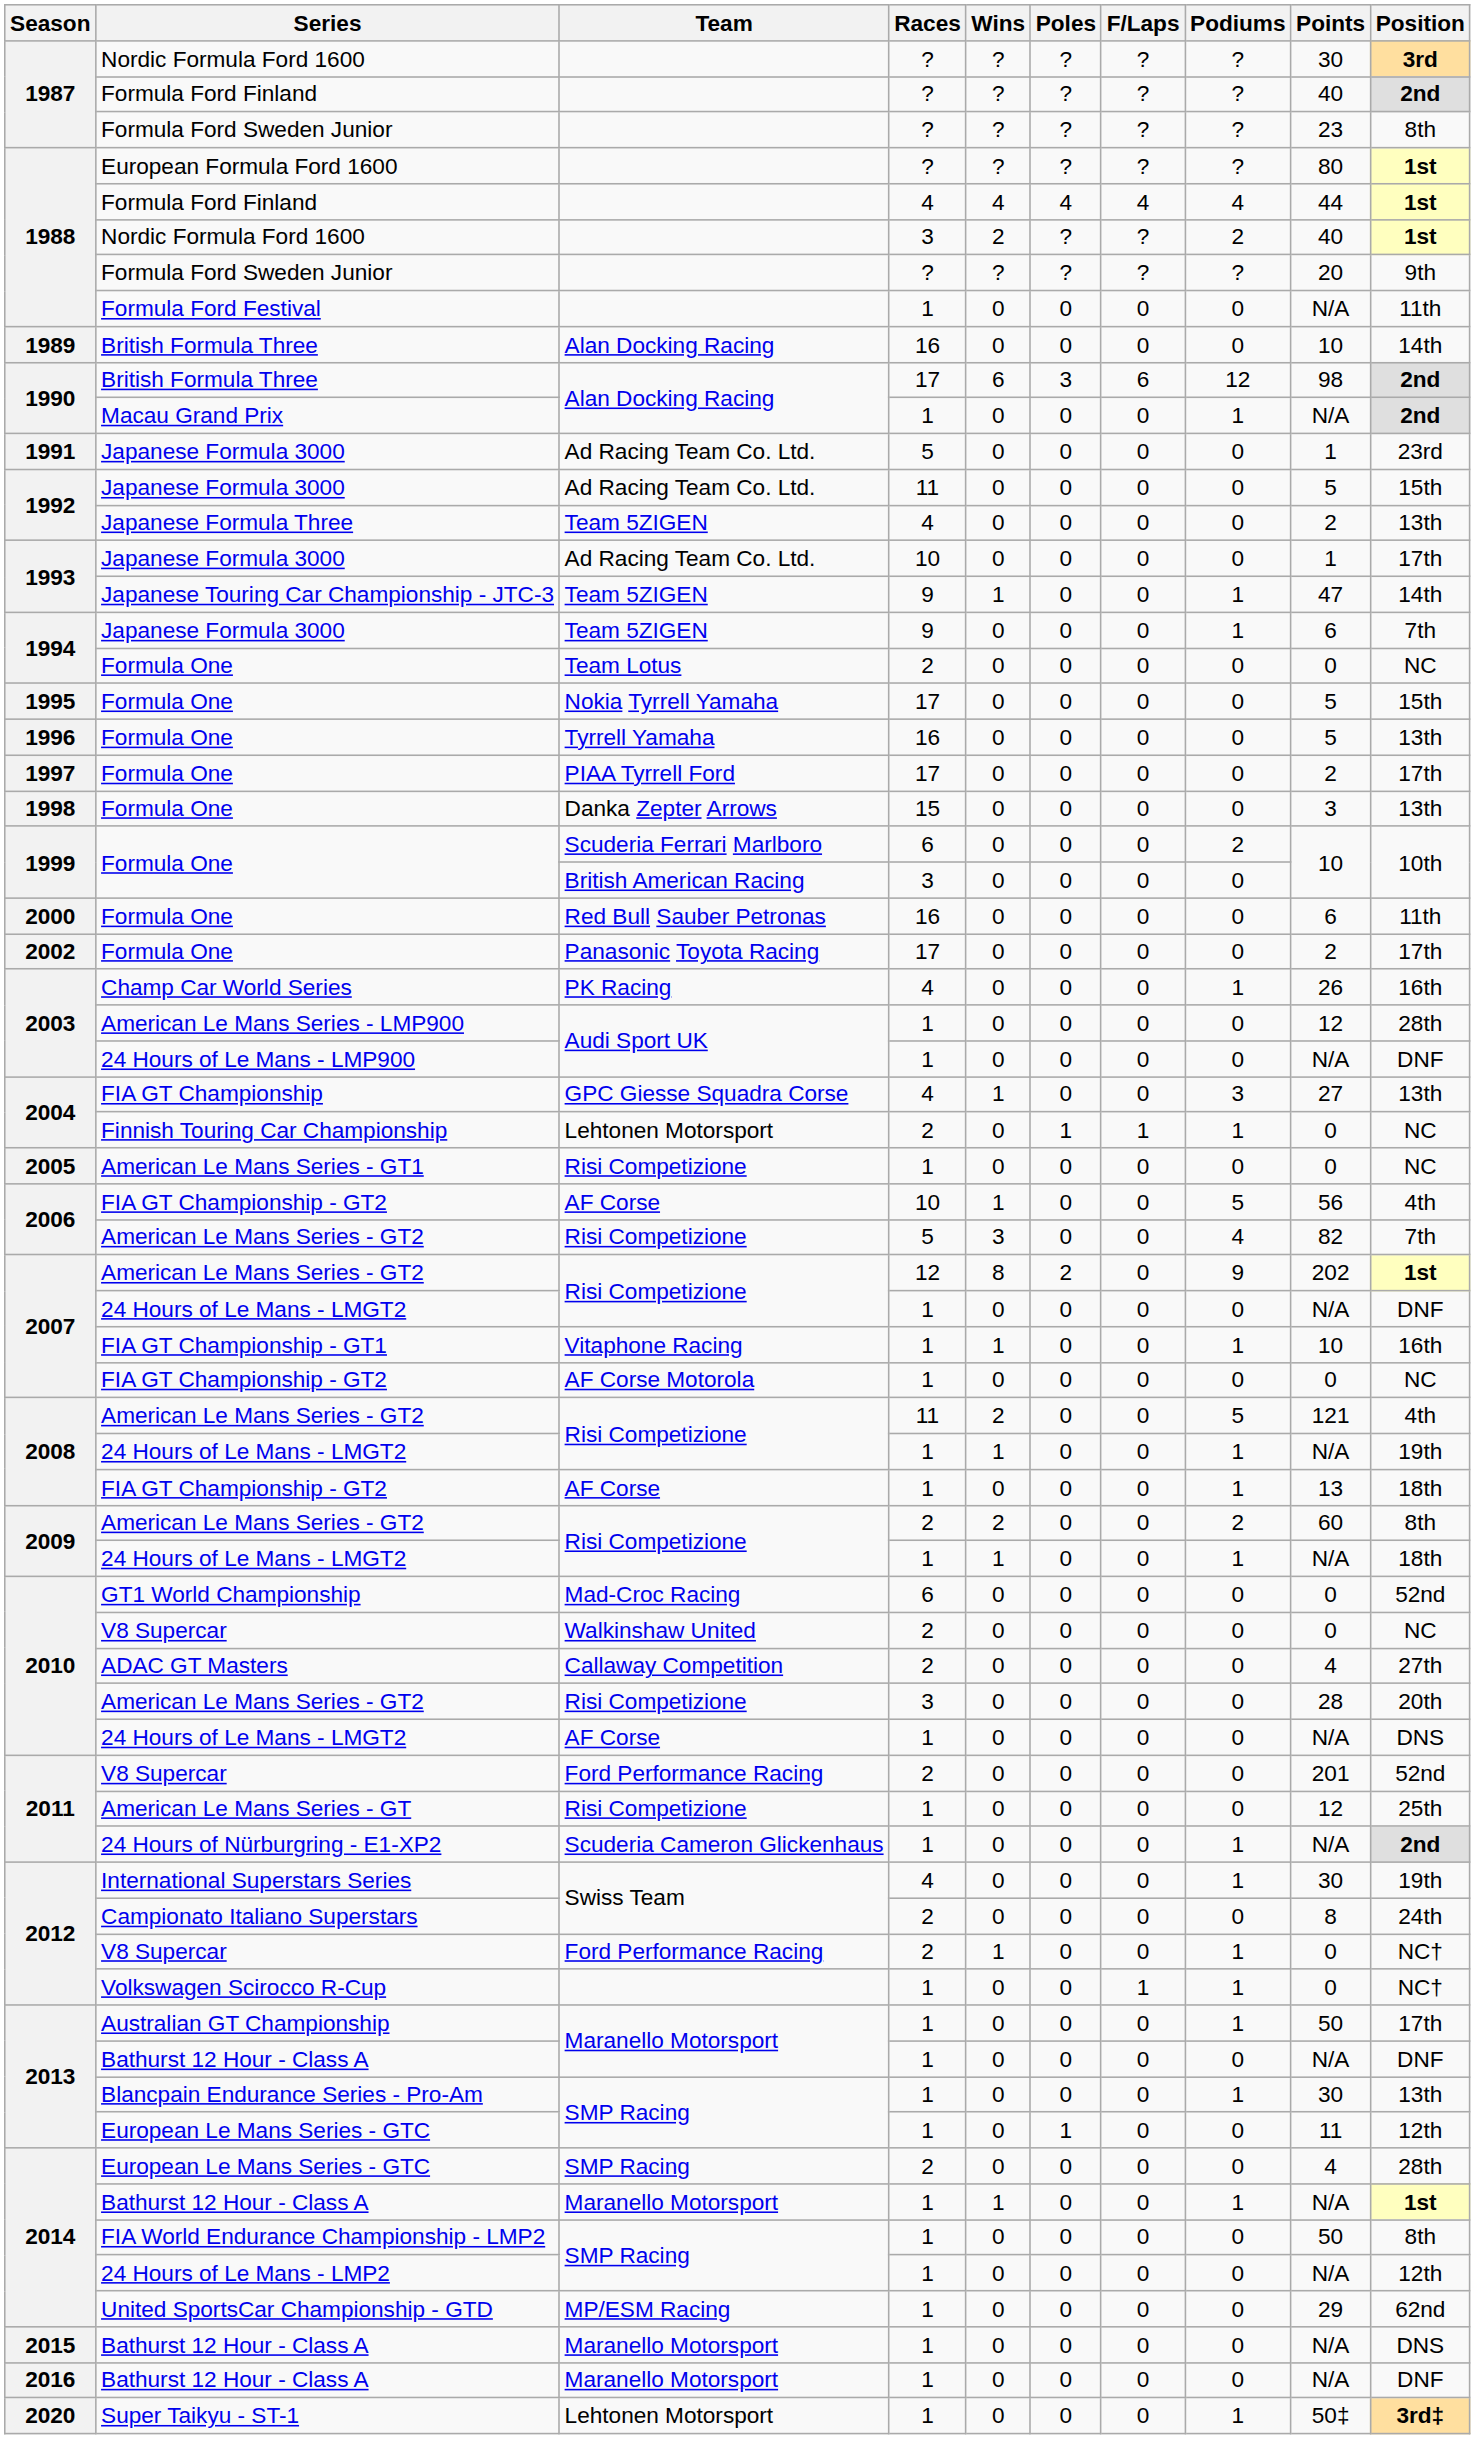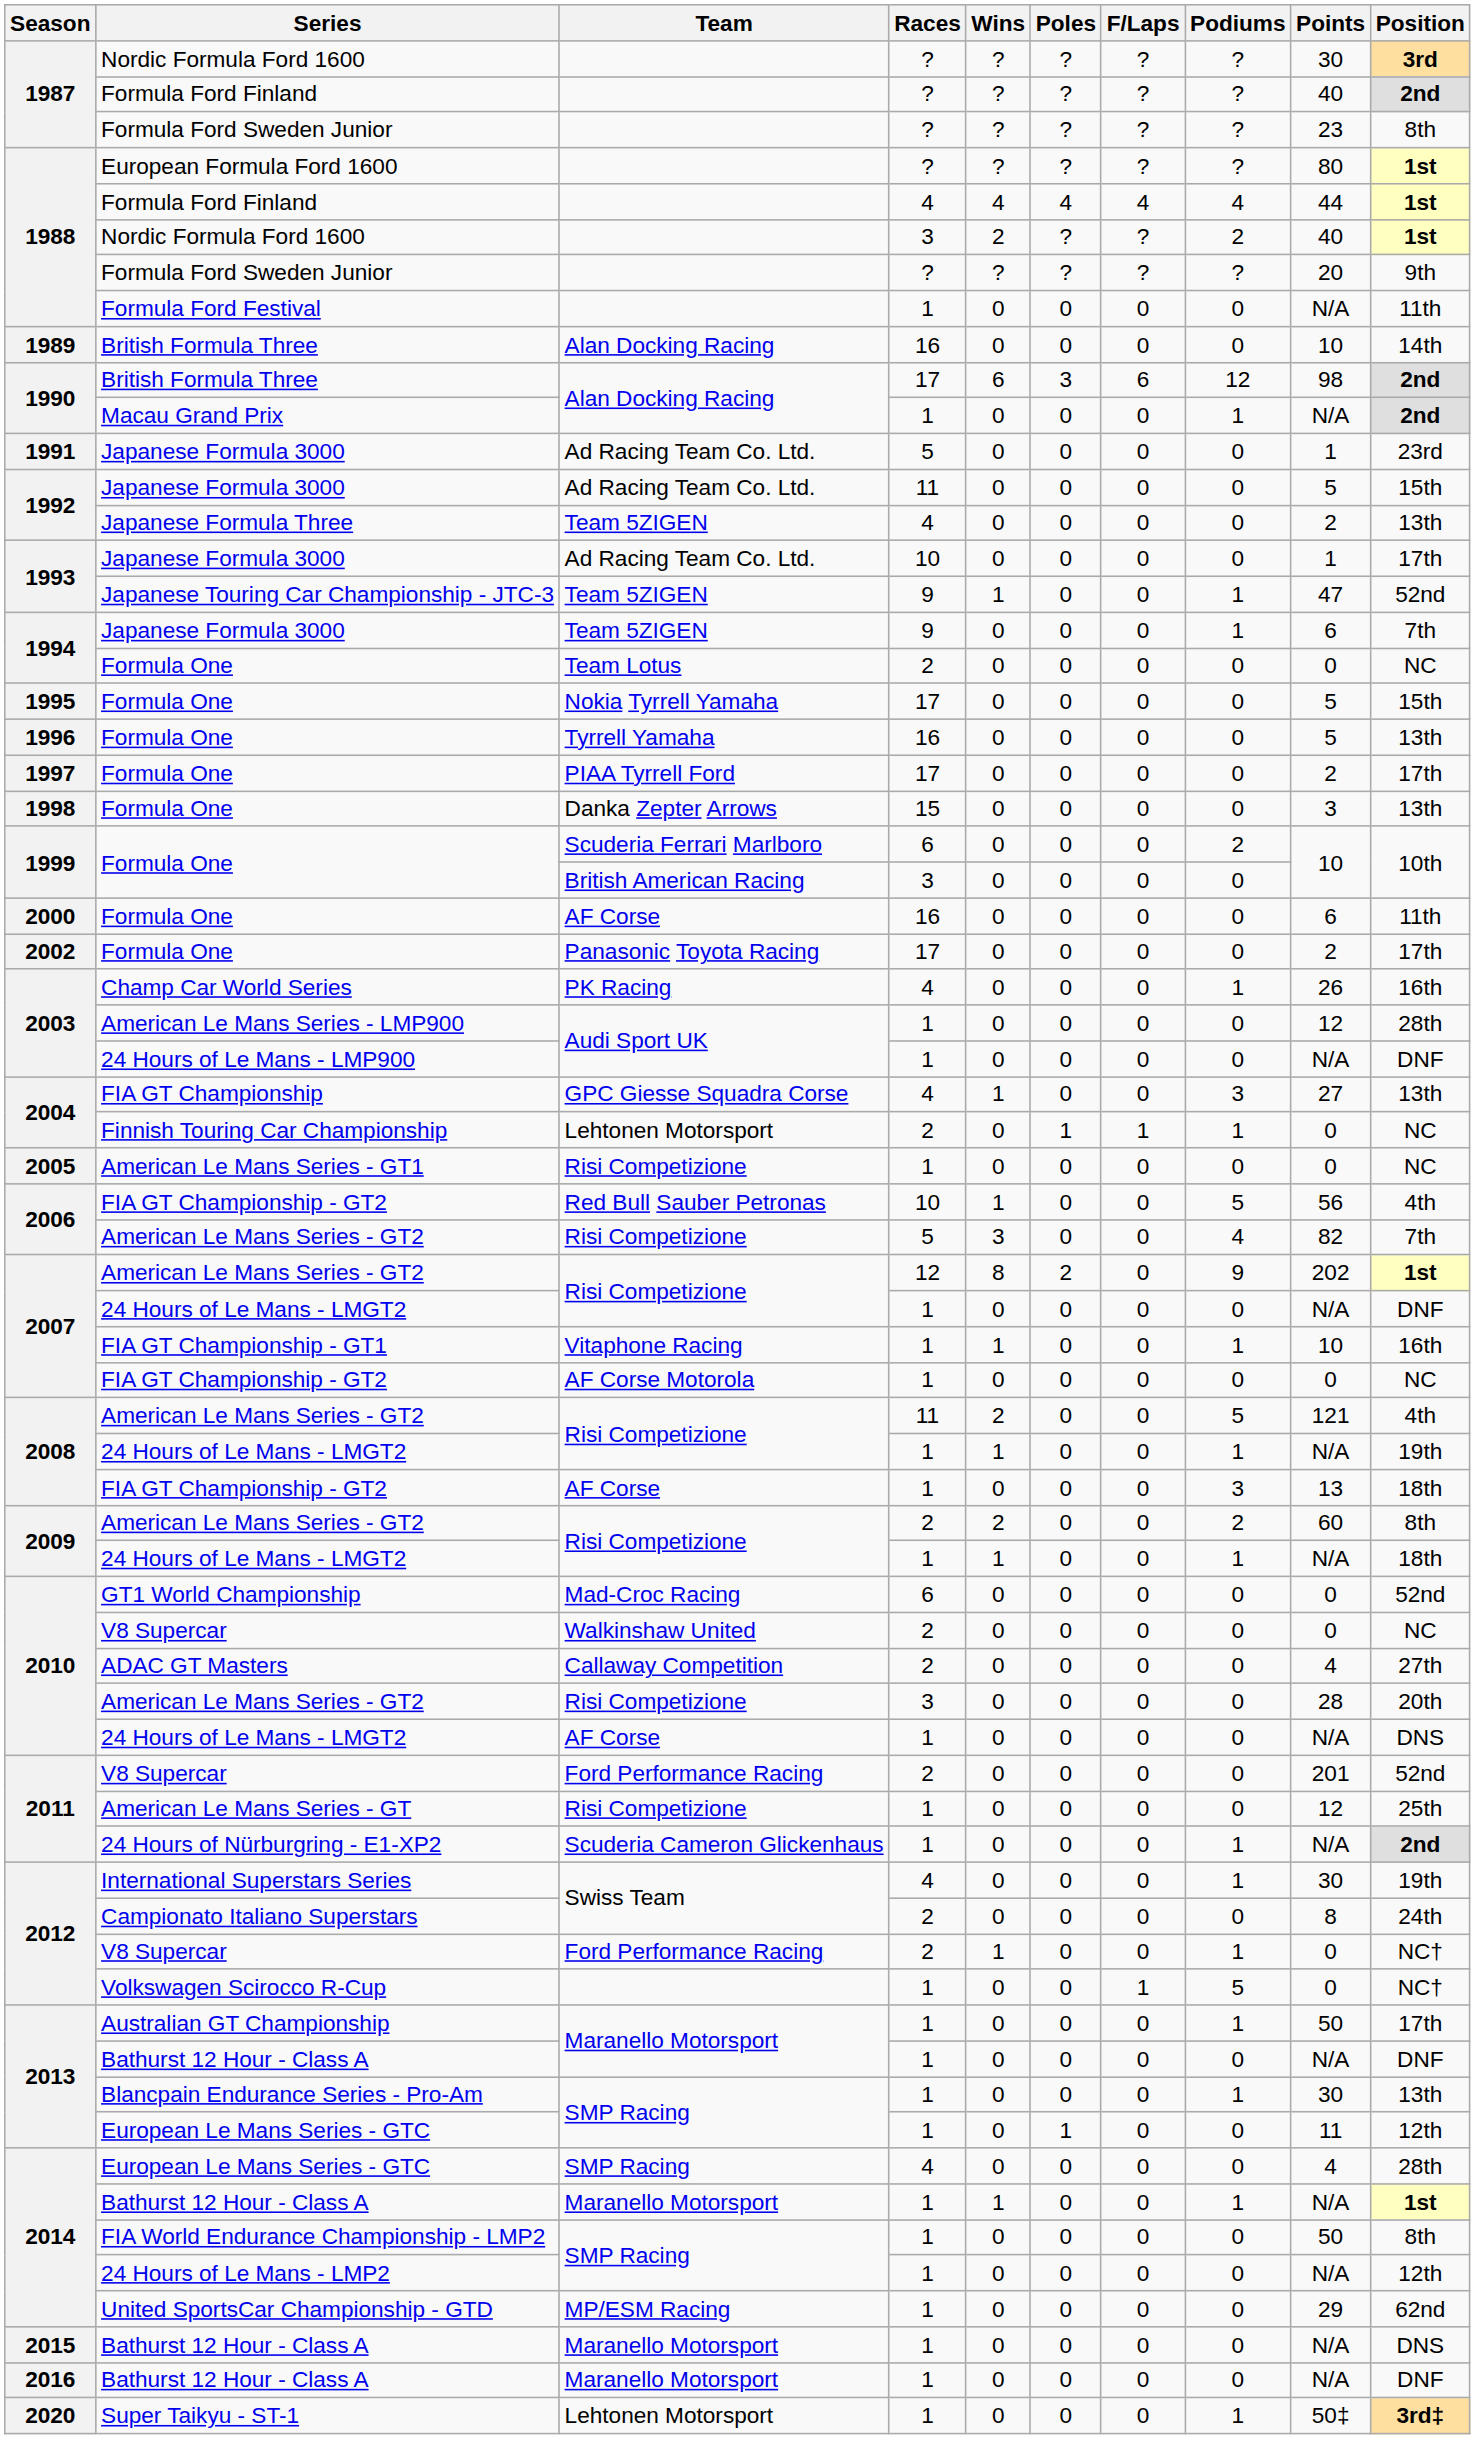Japanese Touring Car Championship - JTC-3 | Position: 14th -> 52nd
2000 / Formula One | Team: Red Bull Sauber Petronas -> AF Corse
2006 / FIA GT Championship - GT2 | Team: AF Corse -> Red Bull Sauber Petronas
2008 / FIA GT Championship - GT2 | Podiums: 1 -> 3
Volkswagen Scirocco R-Cup | Podiums: 1 -> 5
2014 / European Le Mans Series - GTC | Races: 2 -> 4
